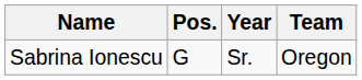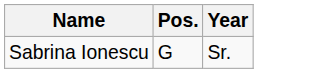- column: Team | Oregon
